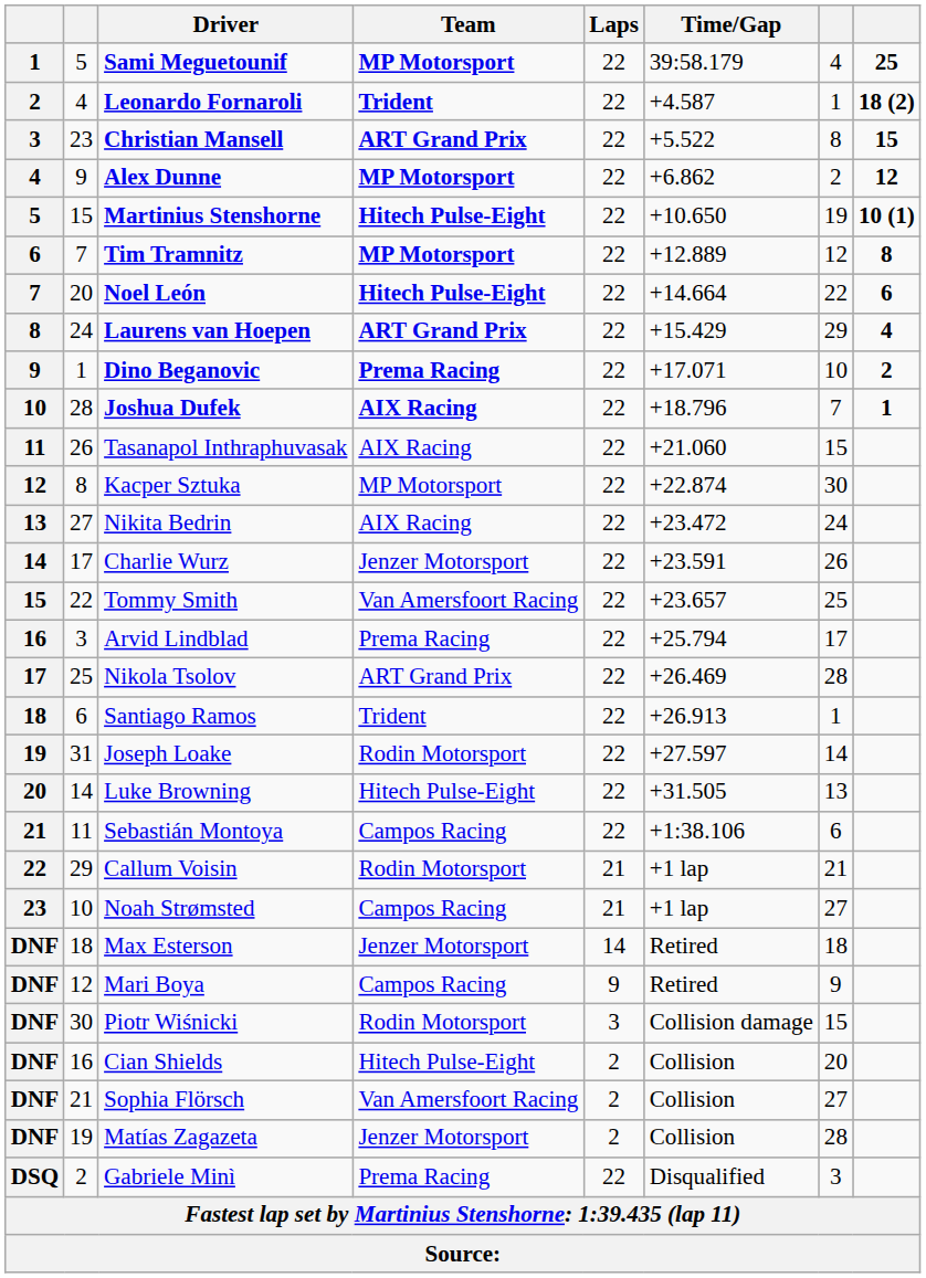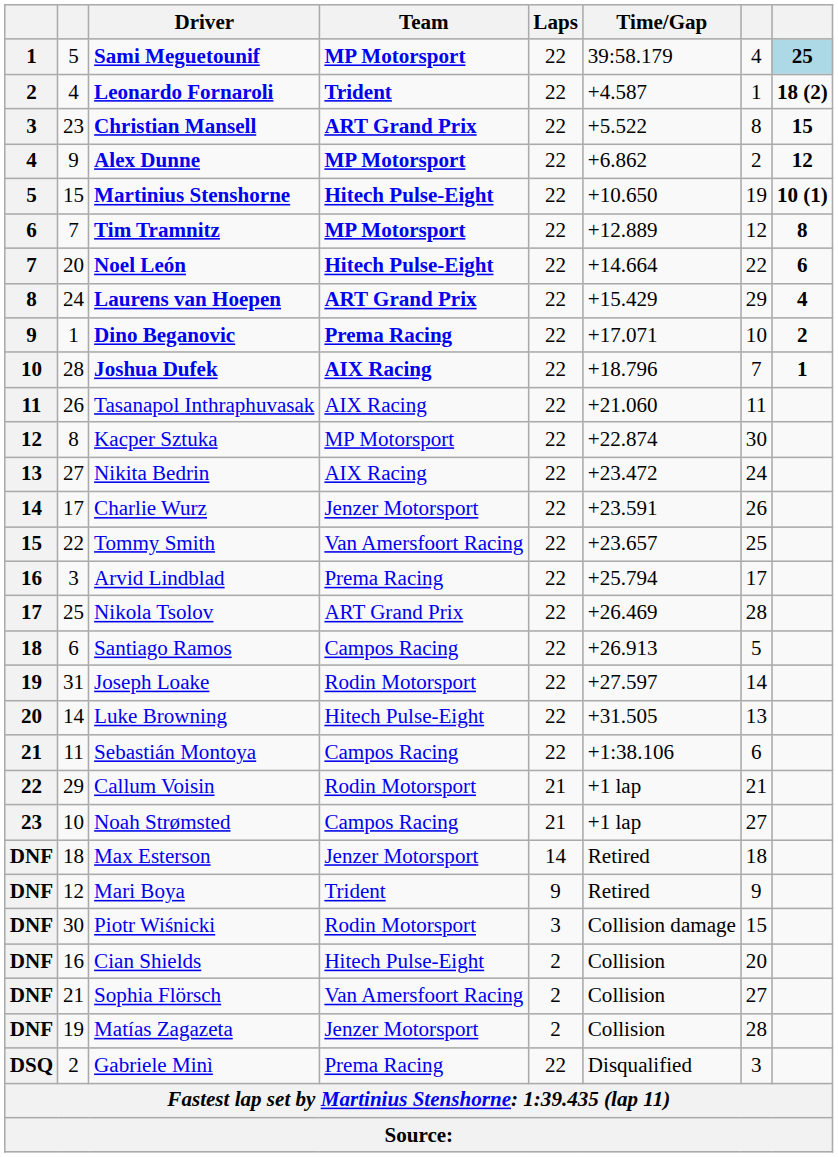Sami Meguetounif | column 8: no background -> lightblue background
Tasanapol Inthraphuvasak | column 7: 15 -> 11
Santiago Ramos | Team: Trident -> Campos Racing
Santiago Ramos | column 7: 1 -> 5
Mari Boya | Team: Campos Racing -> Trident
